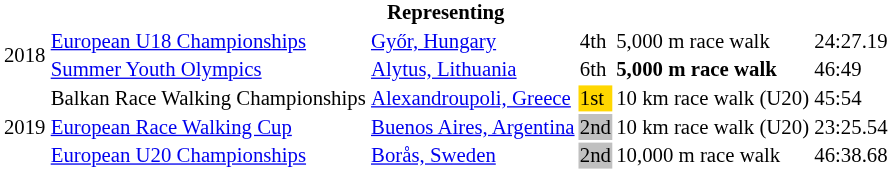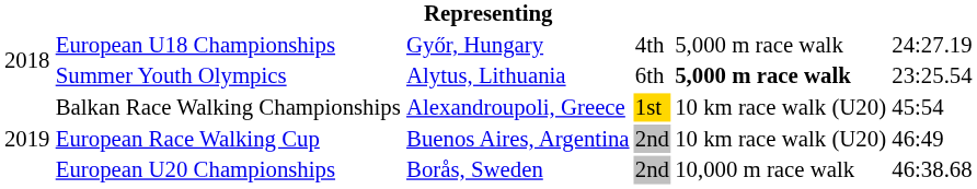Summer Youth Olympics | column 6: 46:49 -> 23:25.54
European Race Walking Cup | column 6: 23:25.54 -> 46:49
